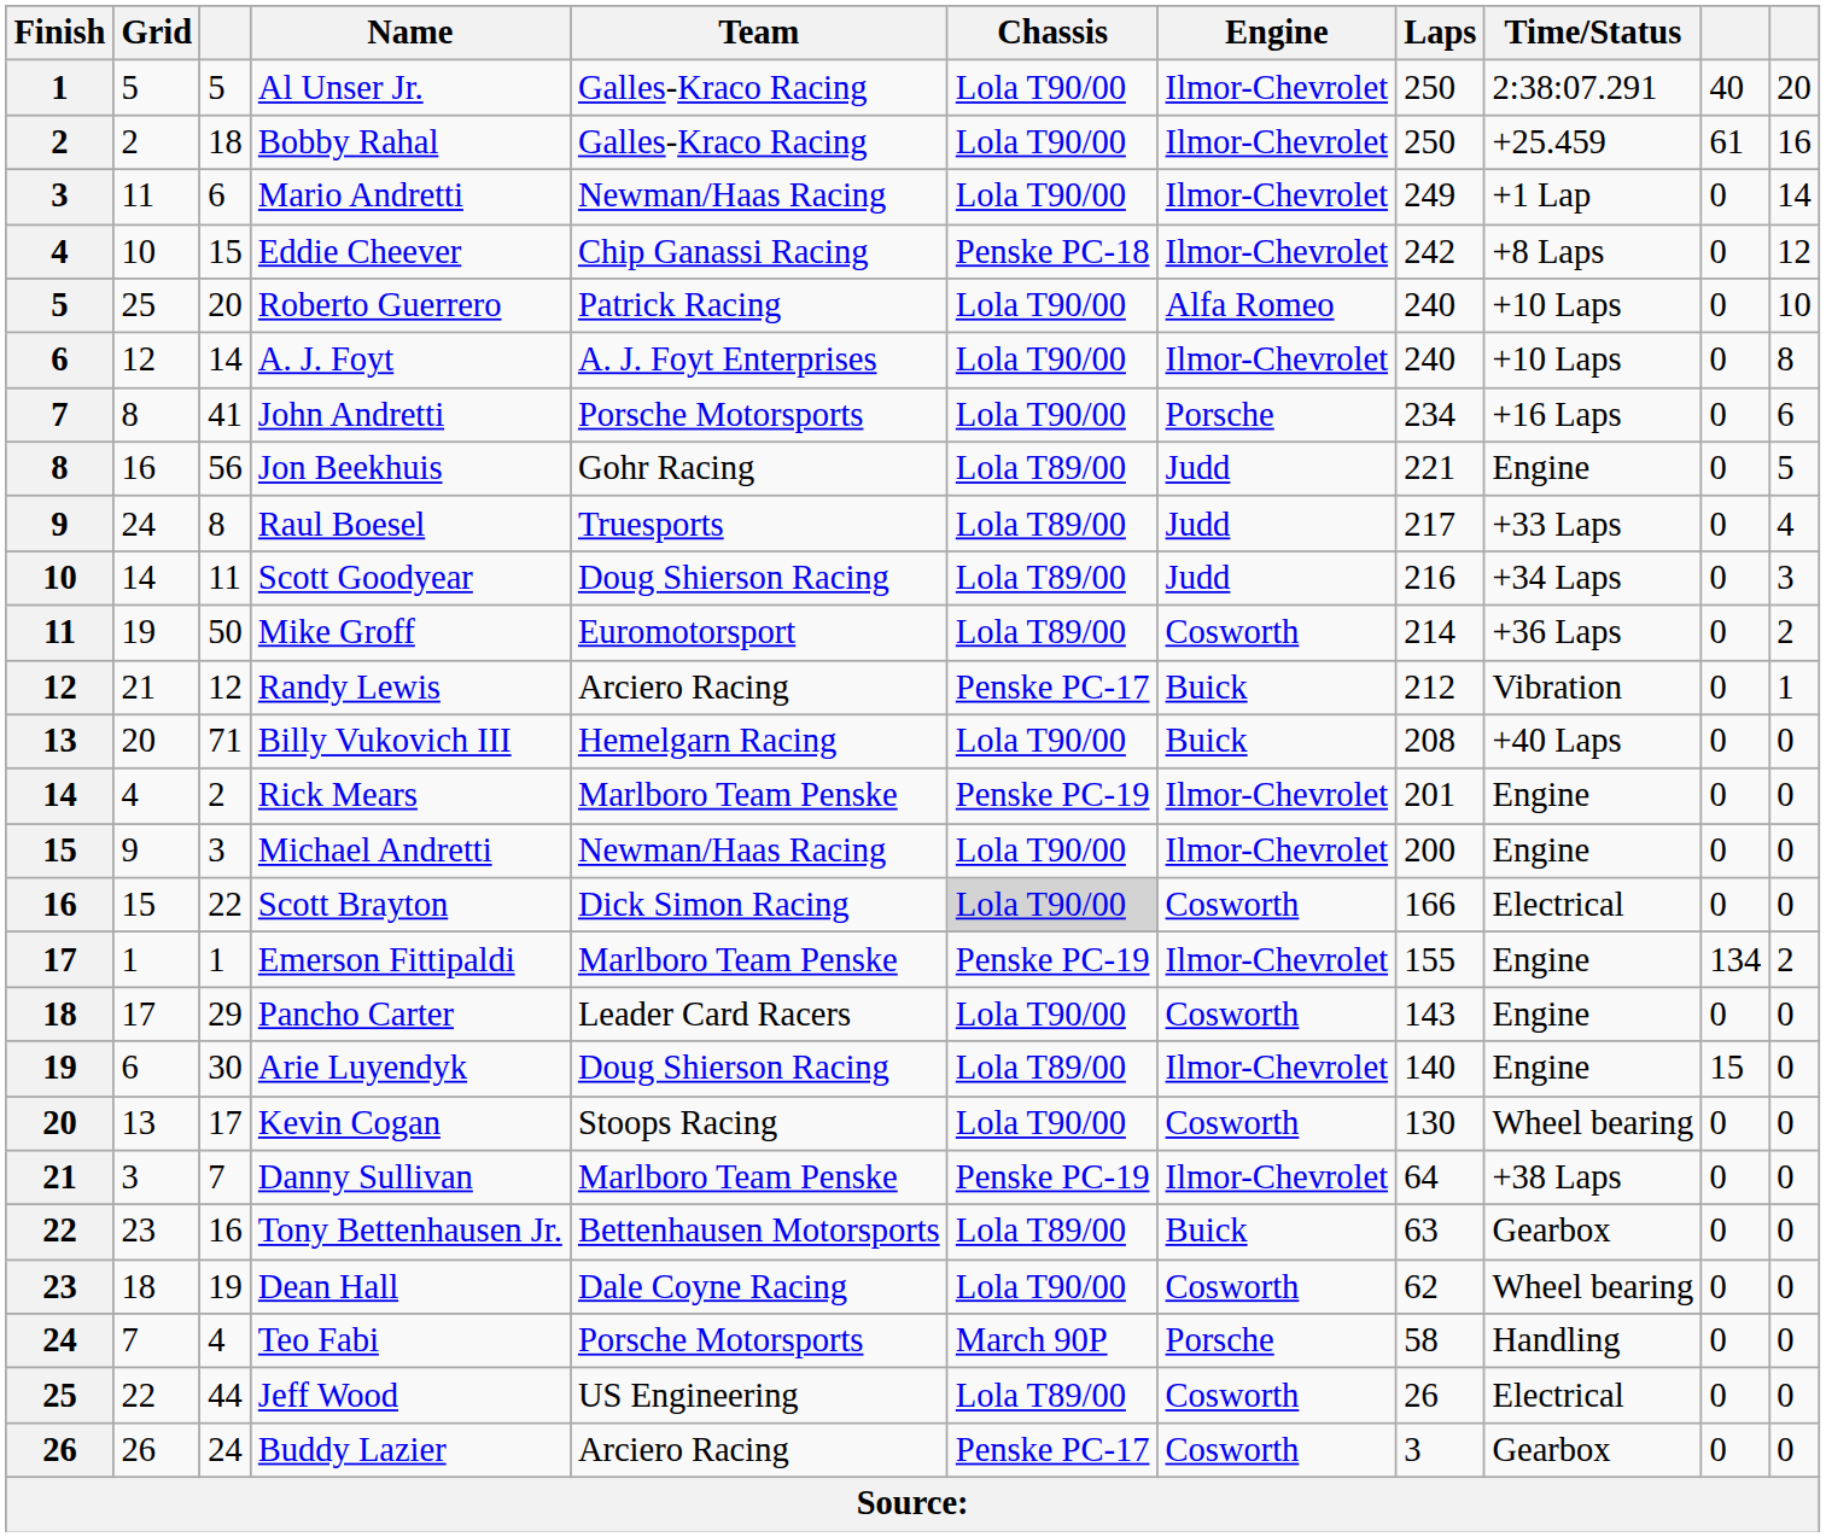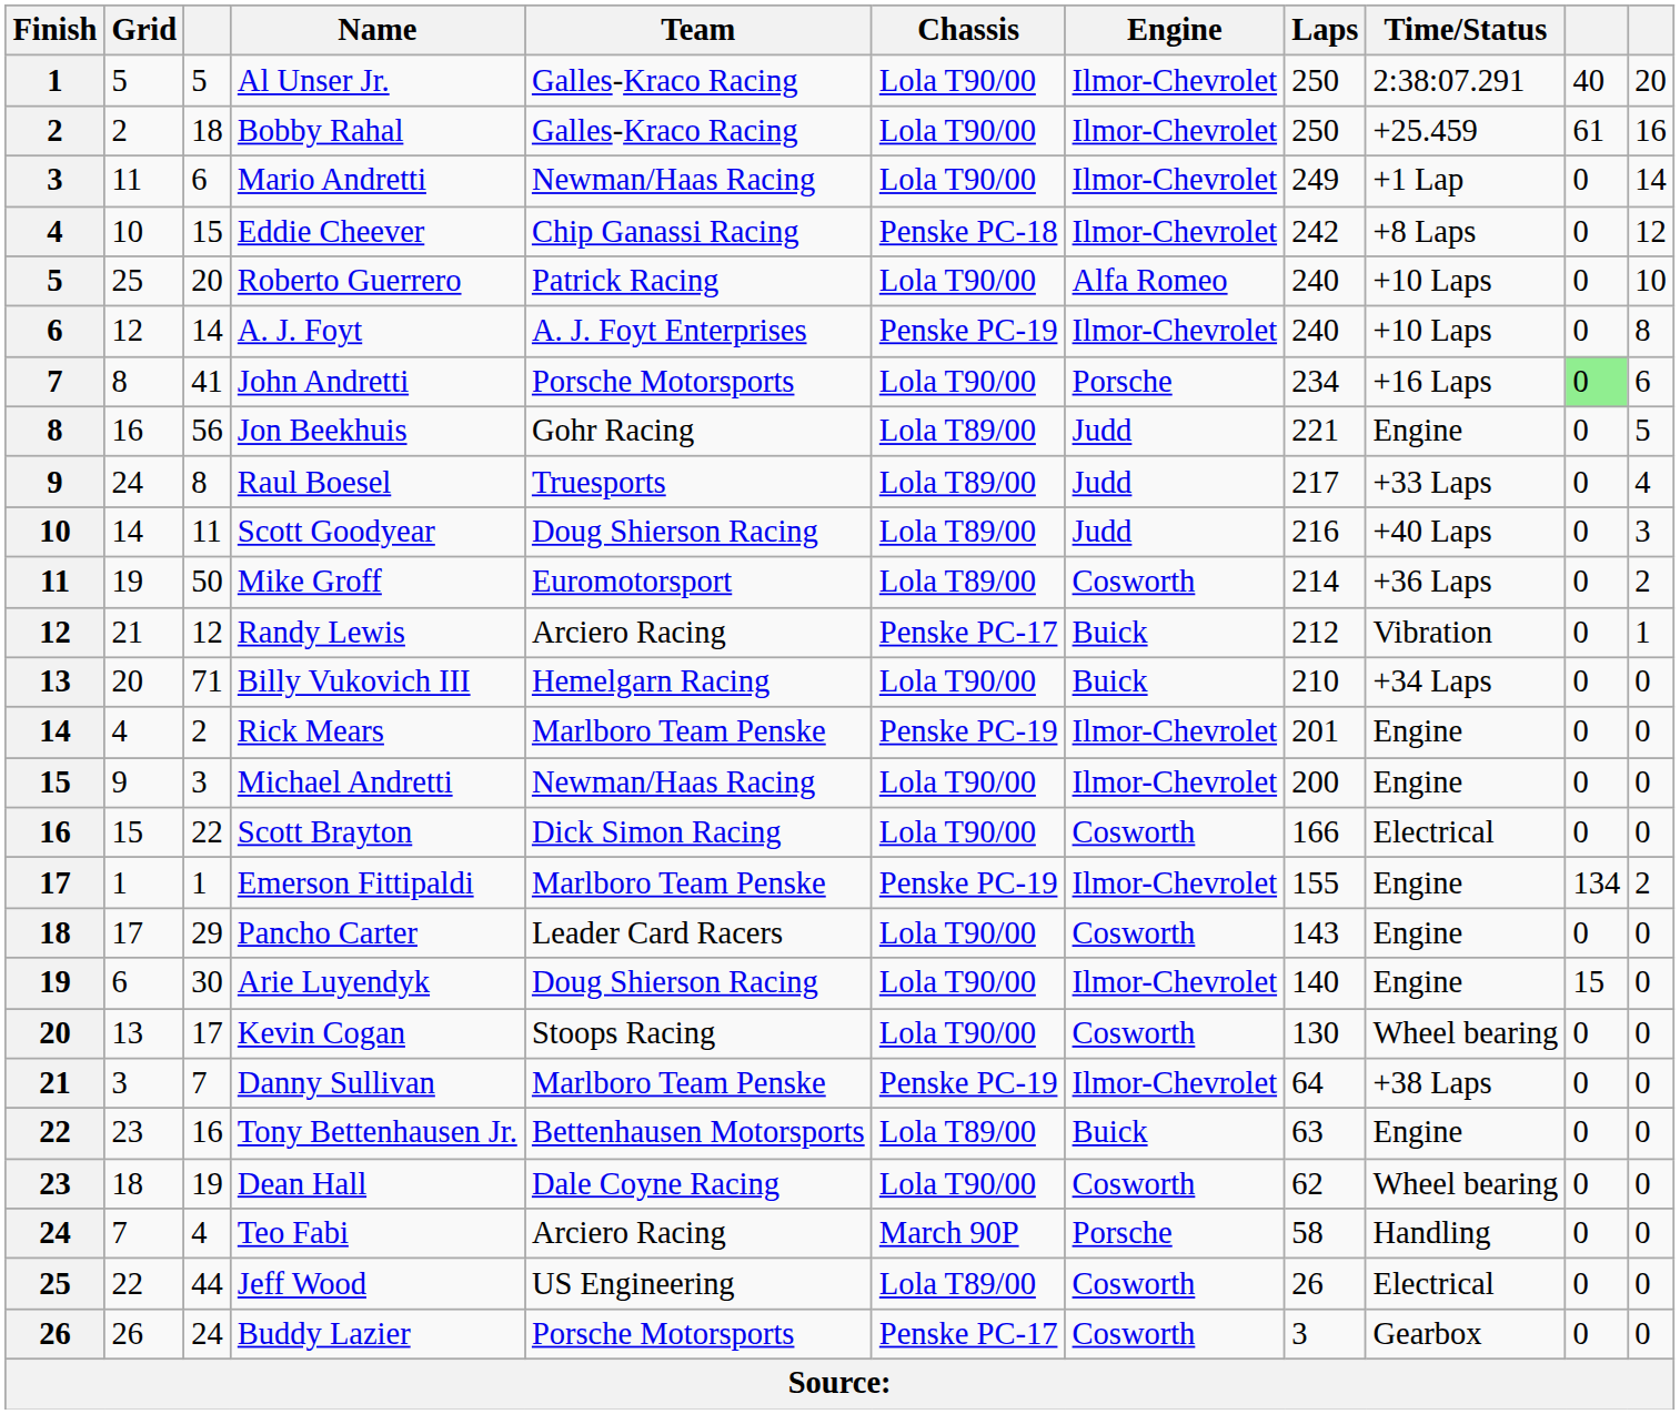A. J. Foyt | Chassis: Lola T90/00 -> Penske PC-19
John Andretti | column 10: no background -> lightgreen background
Scott Goodyear | Time/Status: +34 Laps -> +40 Laps
Billy Vukovich III | Laps: 208 -> 210
Billy Vukovich III | Time/Status: +40 Laps -> +34 Laps
Scott Brayton | Chassis: lightgrey background -> no background
Arie Luyendyk | Chassis: Lola T89/00 -> Lola T90/00
Tony Bettenhausen Jr. | Time/Status: Gearbox -> Engine
Teo Fabi | Team: Porsche Motorsports -> Arciero Racing
Buddy Lazier | Team: Arciero Racing -> Porsche Motorsports
